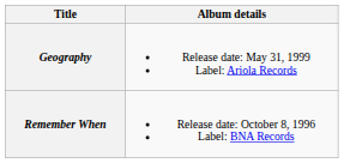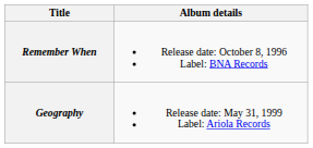rows swapped: Remember When <-> Geography
